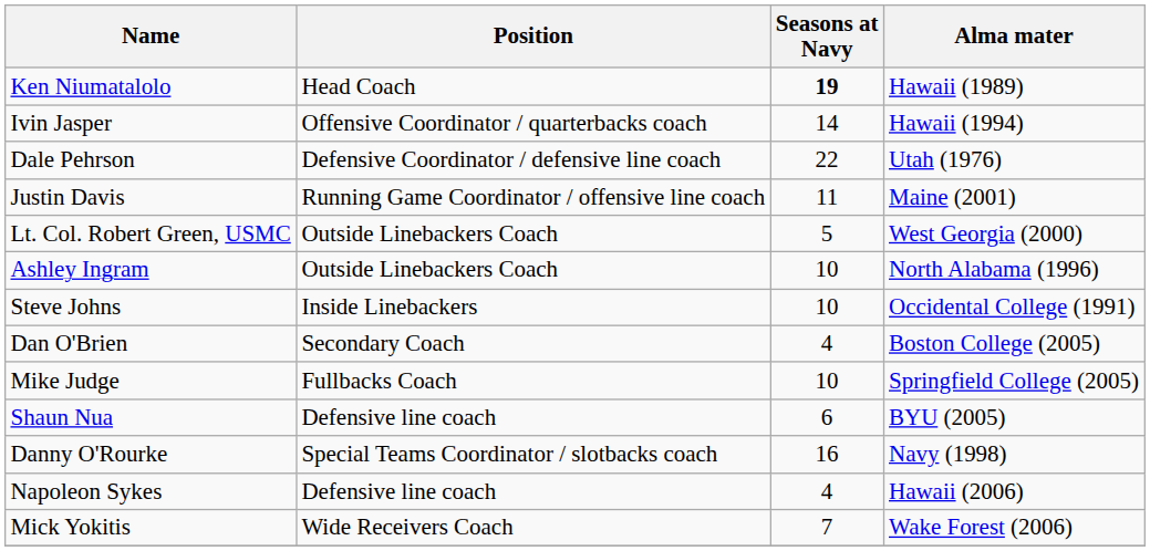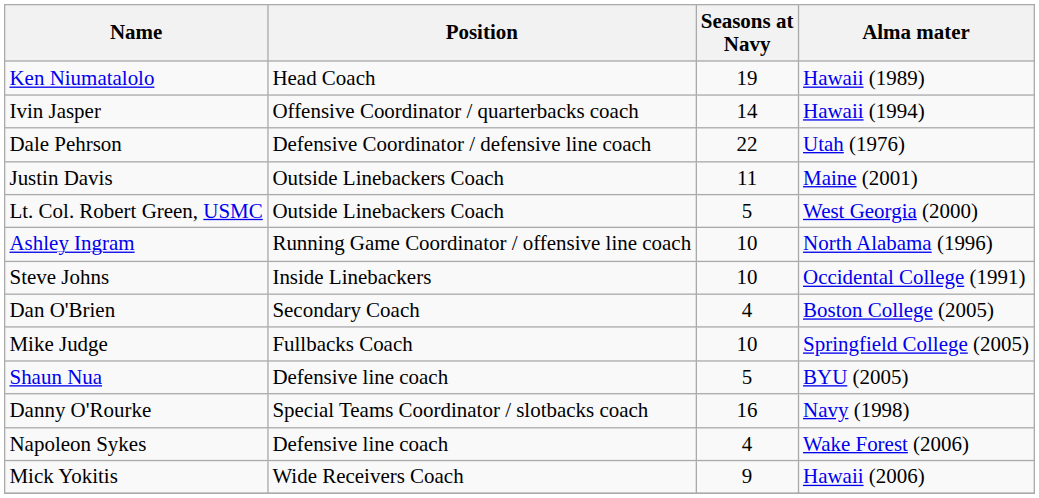Ken Niumatalolo | Seasons at Navy: bold -> normal
Justin Davis | Position: Running Game Coordinator / offensive line coach -> Outside Linebackers Coach
Ashley Ingram | Position: Outside Linebackers Coach -> Running Game Coordinator / offensive line coach
Shaun Nua | Seasons at Navy: 6 -> 5
Napoleon Sykes | Alma mater: Hawaii (2006) -> Wake Forest (2006)
Mick Yokitis | Seasons at Navy: 7 -> 9
Mick Yokitis | Alma mater: Wake Forest (2006) -> Hawaii (2006)
